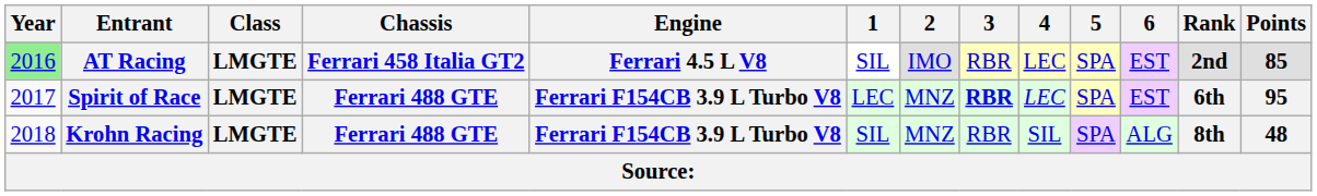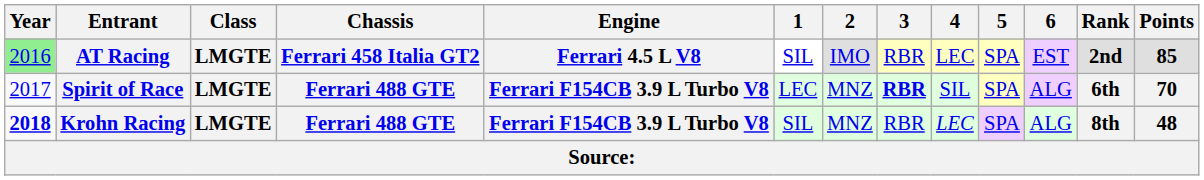Spirit of Race | 4: LEC -> SIL
Spirit of Race | 6: EST -> ALG
Spirit of Race | Points: 95 -> 70
Krohn Racing | Year: normal -> bold
Krohn Racing | 4: SIL -> LEC
